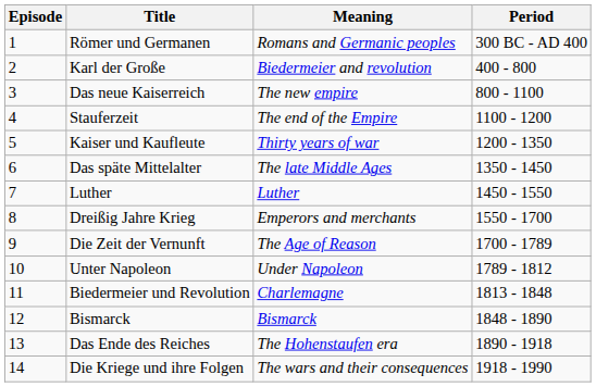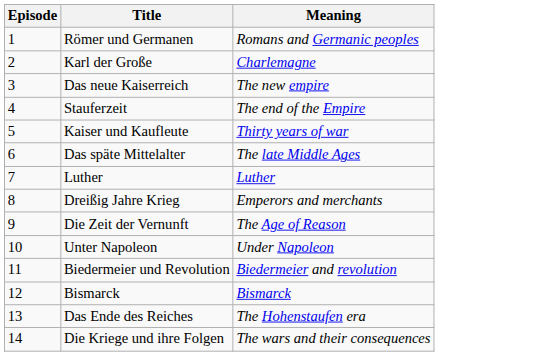- column: Period | 300 BC - AD 400 | 400 - 800 | 800 - 1100 | 1100 - 1200 | 1200 - 1350 | 1350 - 1450 | 1450 - 1550 | 1550 - 1700 | 1700 - 1789 | 1789 - 1812 | 1813 - 1848 | 1848 - 1890 | 1890 - 1918 | 1918 - 1990
Karl der Große | Meaning: Biedermeier and revolution -> Charlemagne
Biedermeier und Revolution | Meaning: Charlemagne -> Biedermeier and revolution
